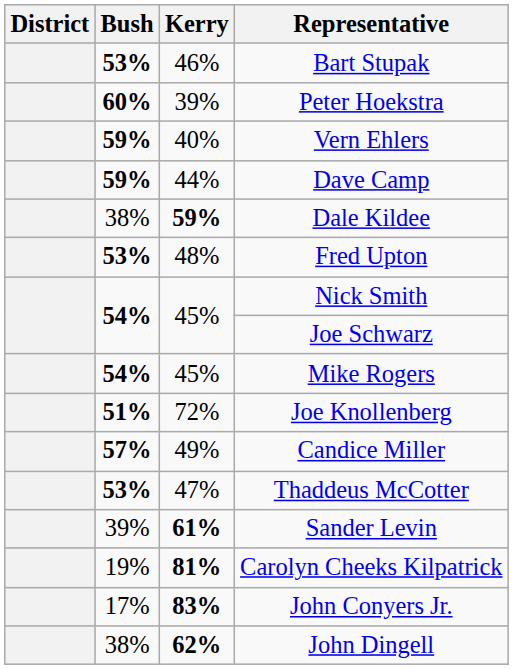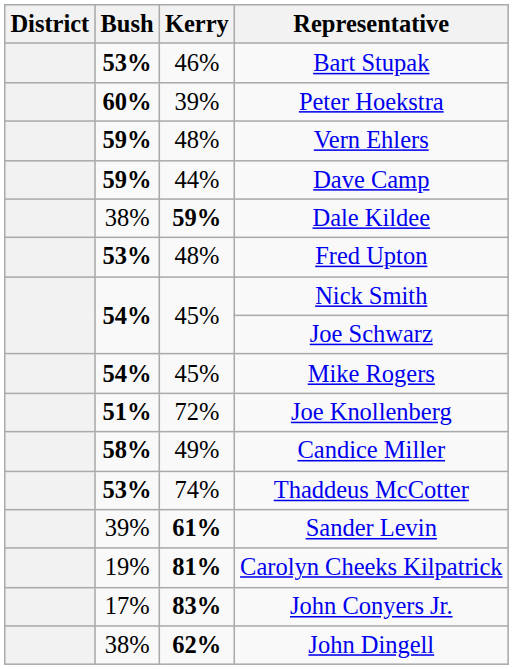Vern Ehlers | Kerry: 40% -> 48%
Candice Miller | Bush: 57% -> 58%
Thaddeus McCotter | Kerry: 47% -> 74%
